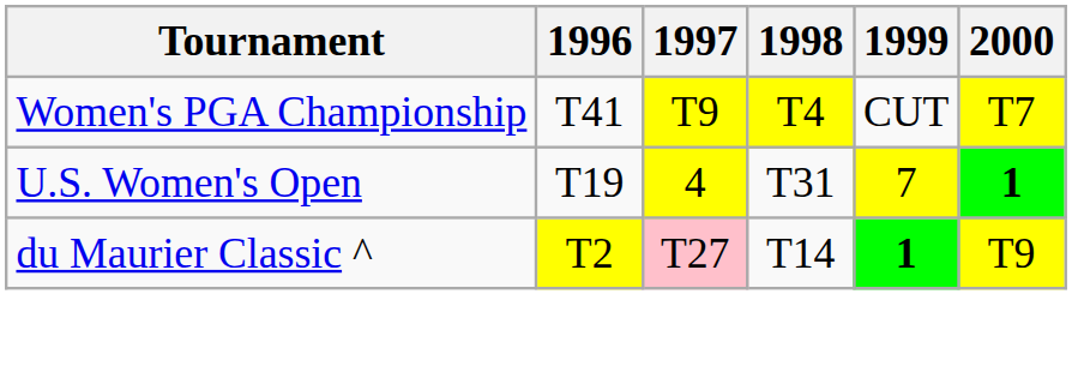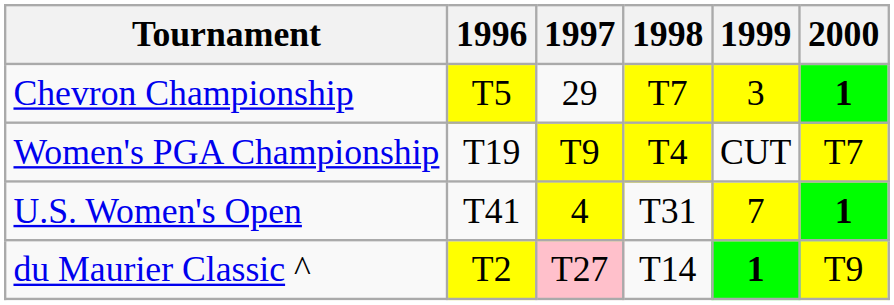+ row: Chevron Championship | T5 | 29 | T7 | 3 | 1
Women's PGA Championship | 1996: T41 -> T19
U.S. Women's Open | 1996: T19 -> T41
